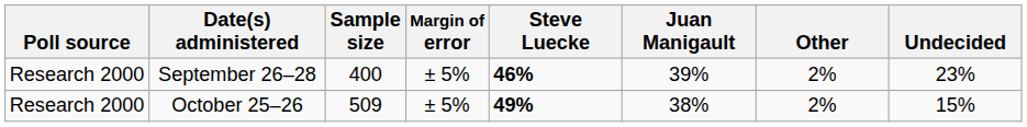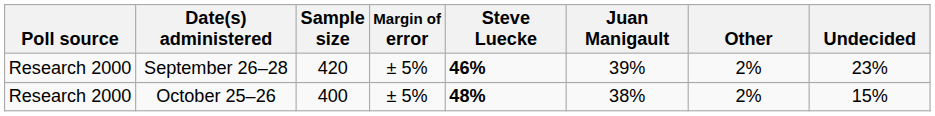September 26–28 | Sample size: 400 -> 420
October 25–26 | Sample size: 509 -> 400
October 25–26 | Steve Luecke: 49% -> 48%
